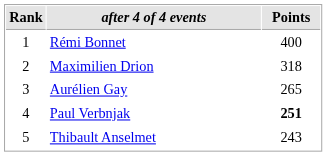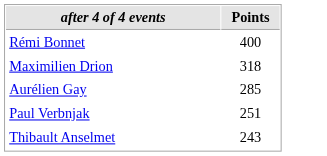- column: Rank | 1 | 2 | 3 | 4 | 5
Aurélien Gay | Points: 265 -> 285
Paul Verbnjak | Points: bold -> normal
